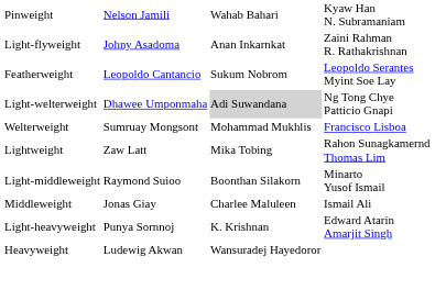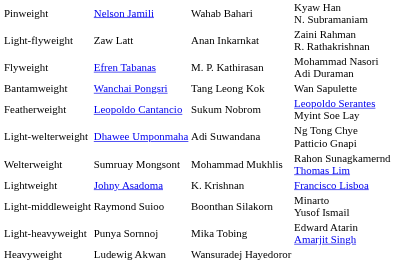Light-flyweight | column 2: Johny Asadoma -> Zaw Latt
+ row: Flyweight | Efren Tabanas | M. P. Kathirasan | Mohammad Nasori Adi Duraman
+ row: Bantamweight | Wanchai Pongsri | Tang Leong Kok | Wan Sapulette
Light-welterweight | column 3: lightgrey background -> no background
Welterweight | column 4: Francisco Lisboa -> Rahon Sunagkamernd Thomas Lim
Lightweight | column 2: Zaw Latt -> Johny Asadoma
Lightweight | column 3: Mika Tobing -> K. Krishnan
Lightweight | column 4: Rahon Sunagkamernd Thomas Lim -> Francisco Lisboa
- row: Middleweight | Jonas Giay | Charlee Maluleen | Ismail Ali
Light-heavyweight | column 3: K. Krishnan -> Mika Tobing
